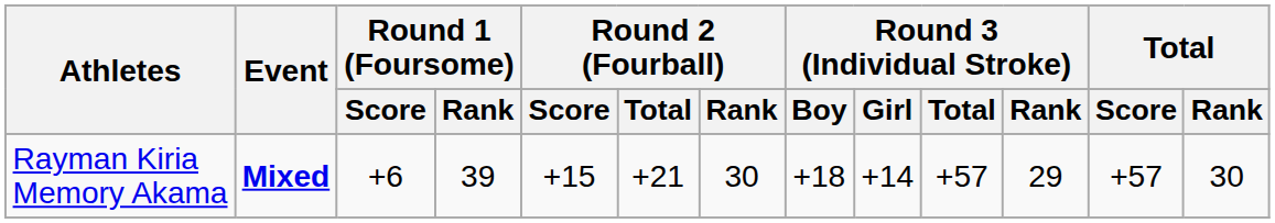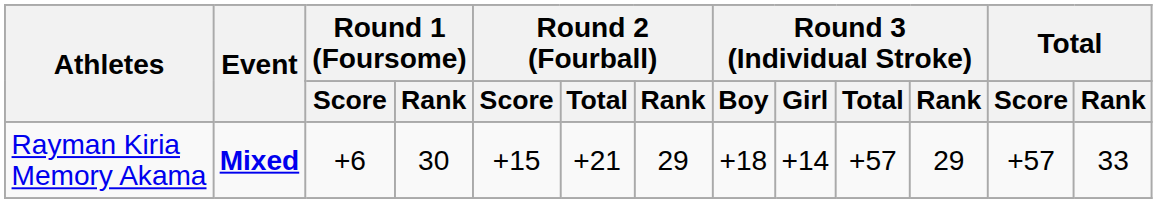Rayman Kiria Memory Akama | Round 1 (Foursome) / Rank: 39 -> 30
Rayman Kiria Memory Akama | Round 2 (Fourball) / Rank: 30 -> 29
Rayman Kiria Memory Akama | Total / Rank: 30 -> 33
